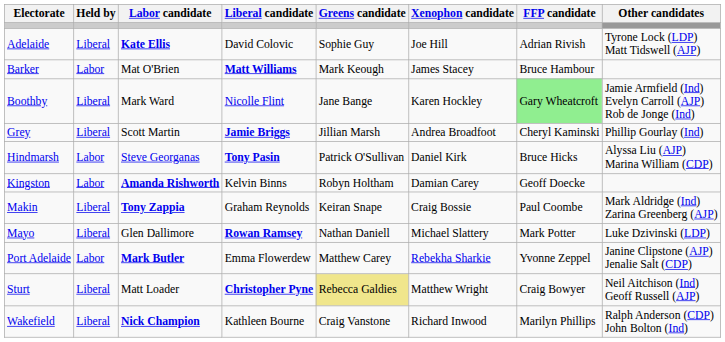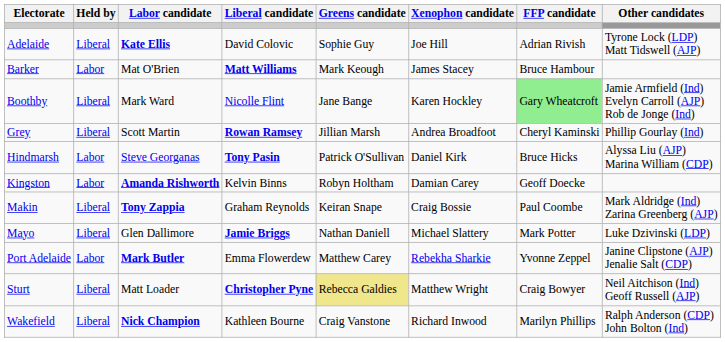Grey | Liberal candidate: Jamie Briggs -> Rowan Ramsey
Mayo | Liberal candidate: Rowan Ramsey -> Jamie Briggs
